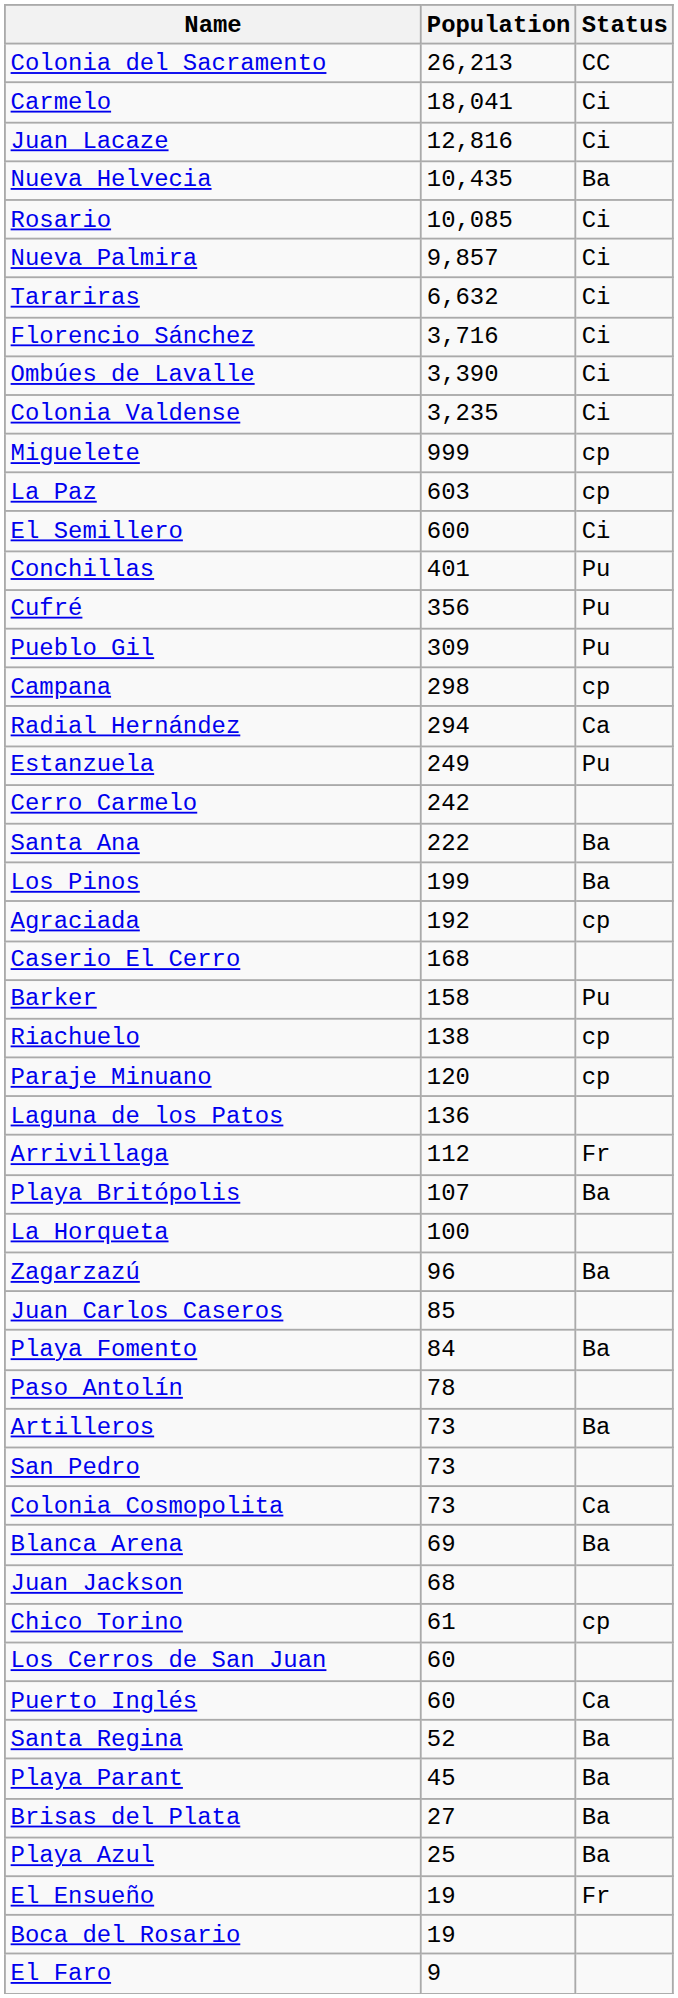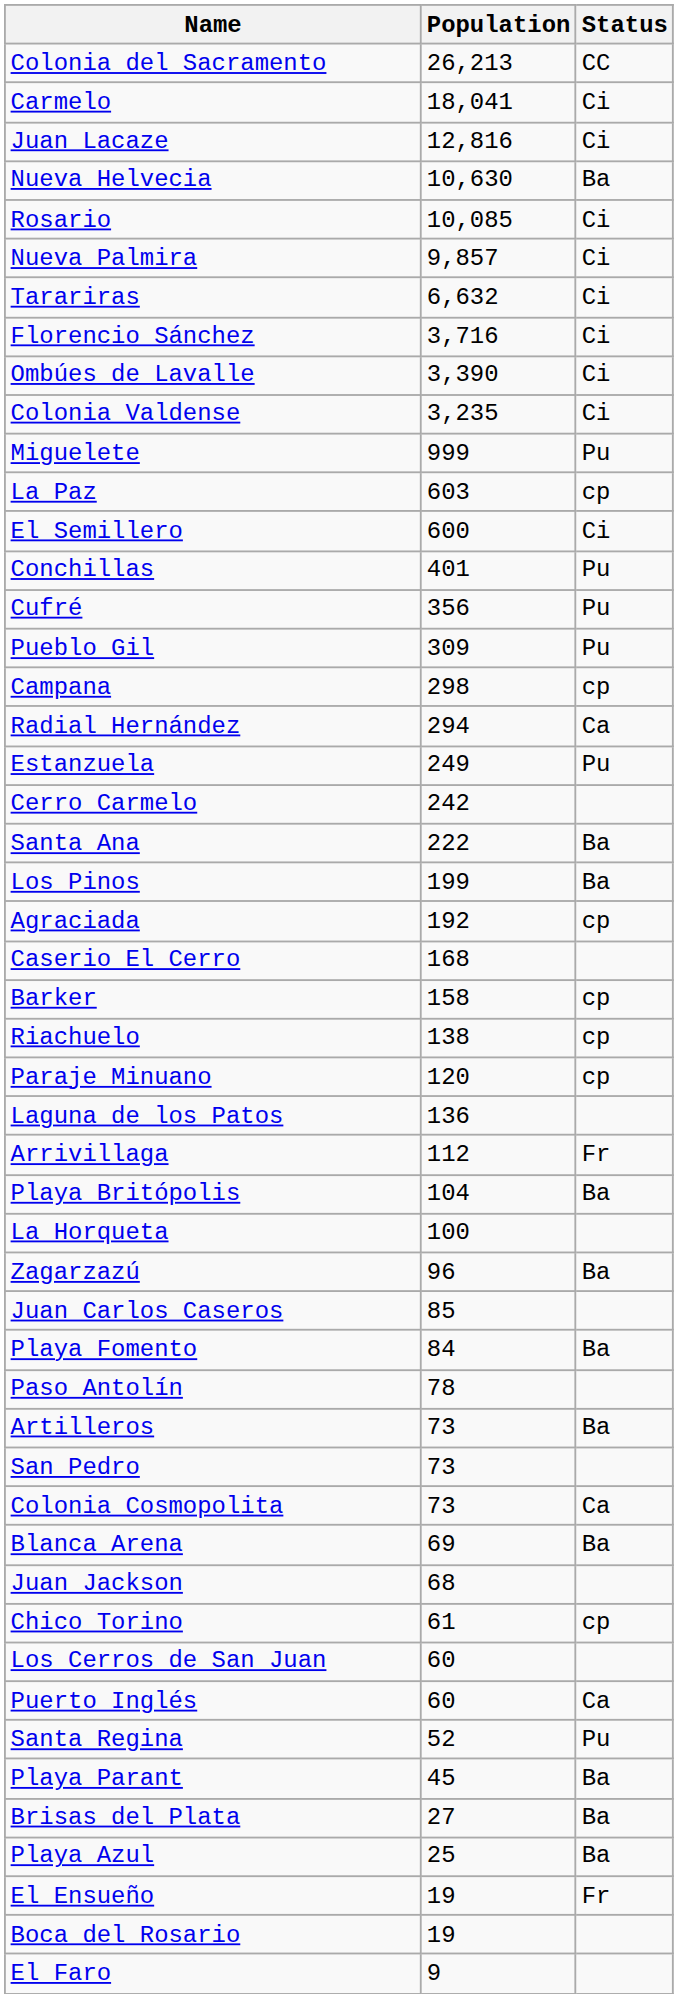Nueva Helvecia | Population: 10,435 -> 10,630
Miguelete | Status: cp -> Pu
Barker | Status: Pu -> cp
Playa Britópolis | Population: 107 -> 104
Santa Regina | Status: Ba -> Pu
